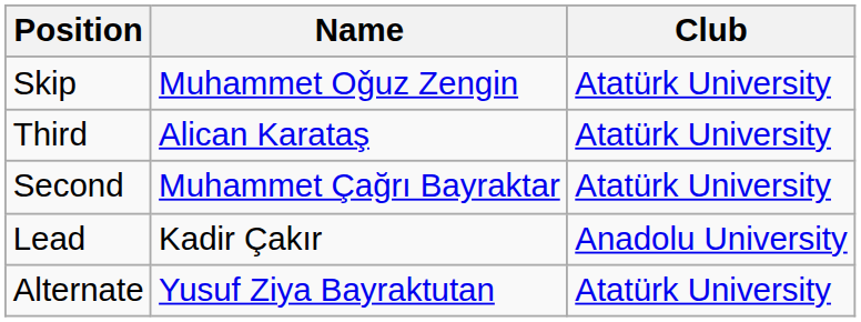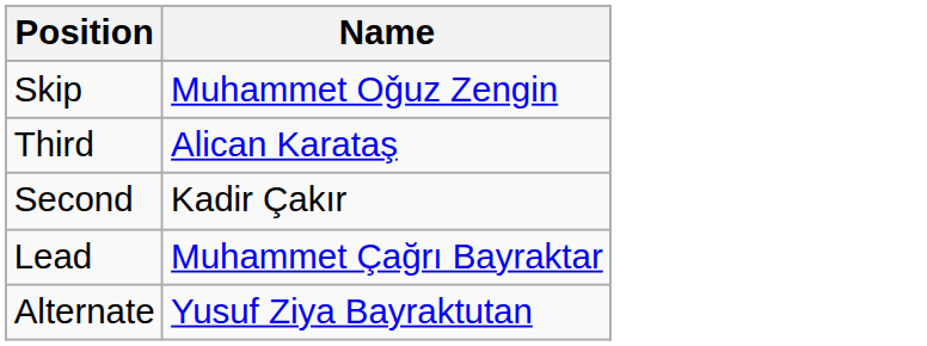- column: Club | Atatürk University | Atatürk University | Atatürk University | Anadolu University | Atatürk University
Second | Name: Muhammet Çağrı Bayraktar -> Kadir Çakır
Lead | Name: Kadir Çakır -> Muhammet Çağrı Bayraktar
